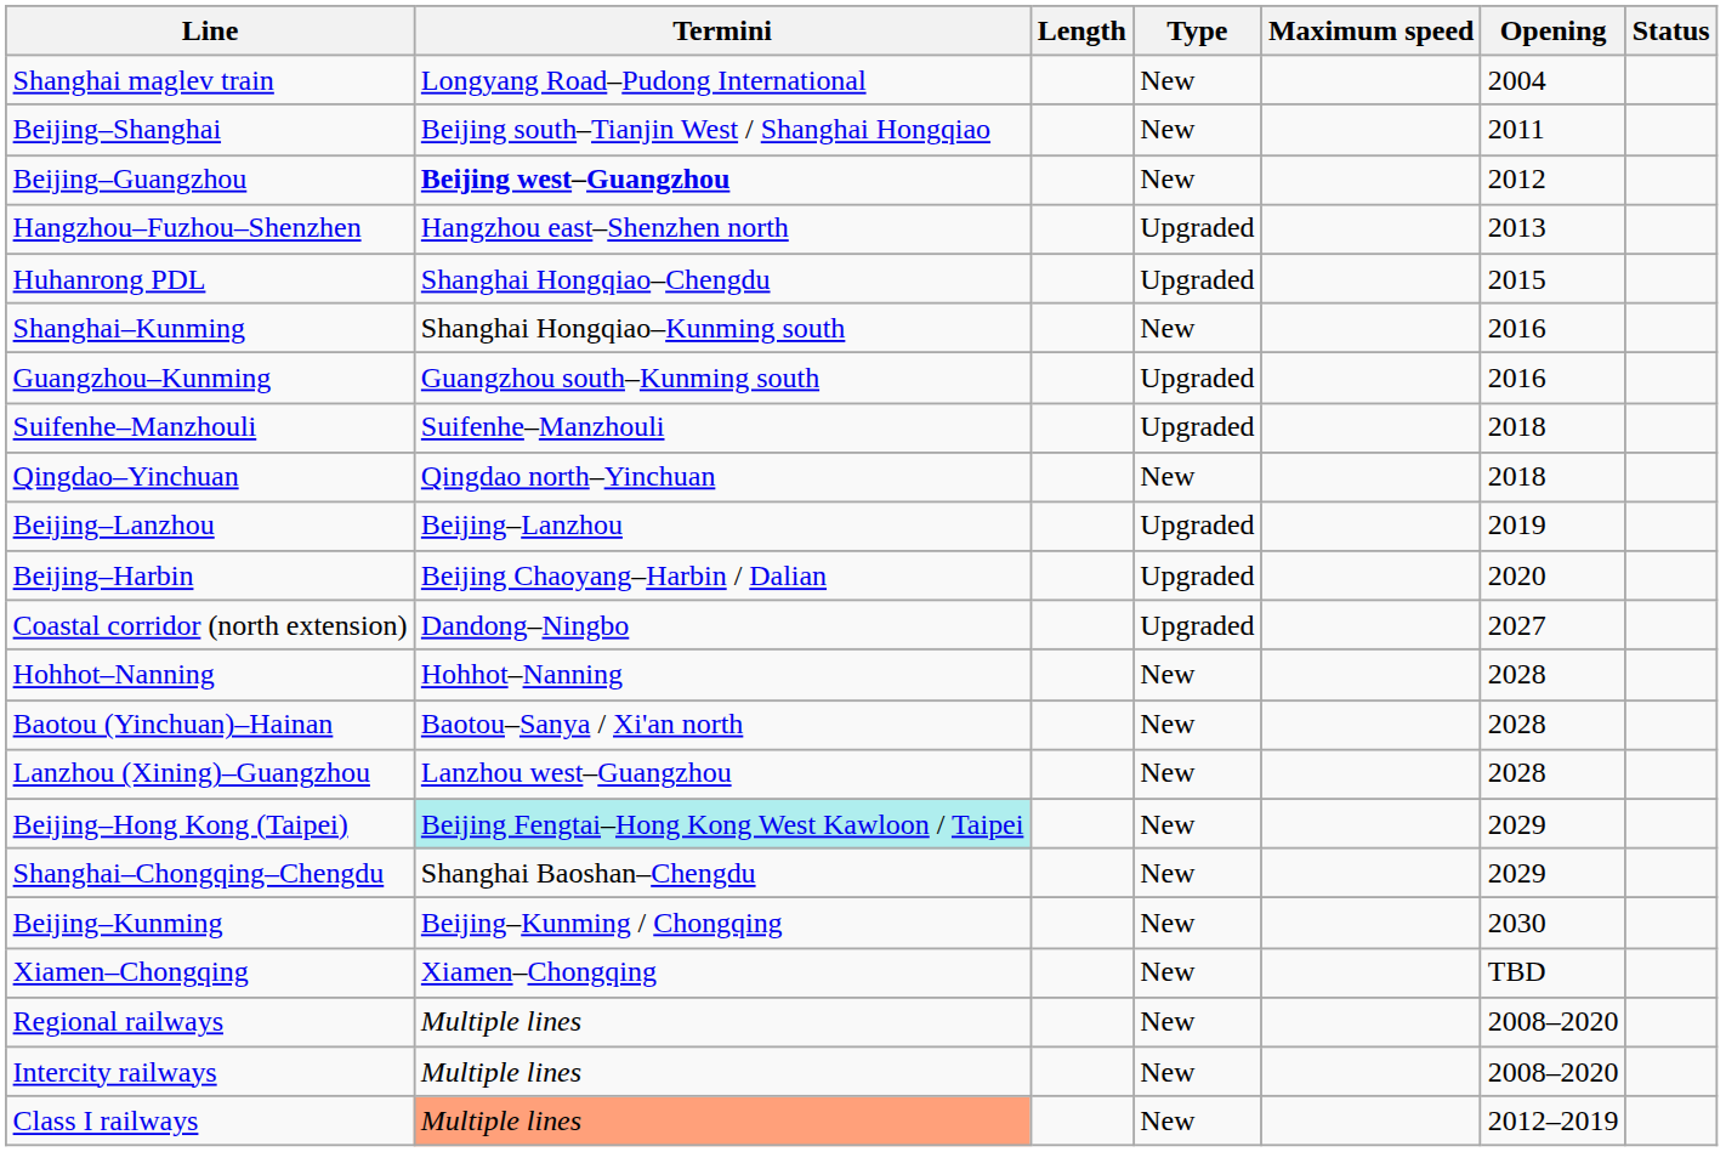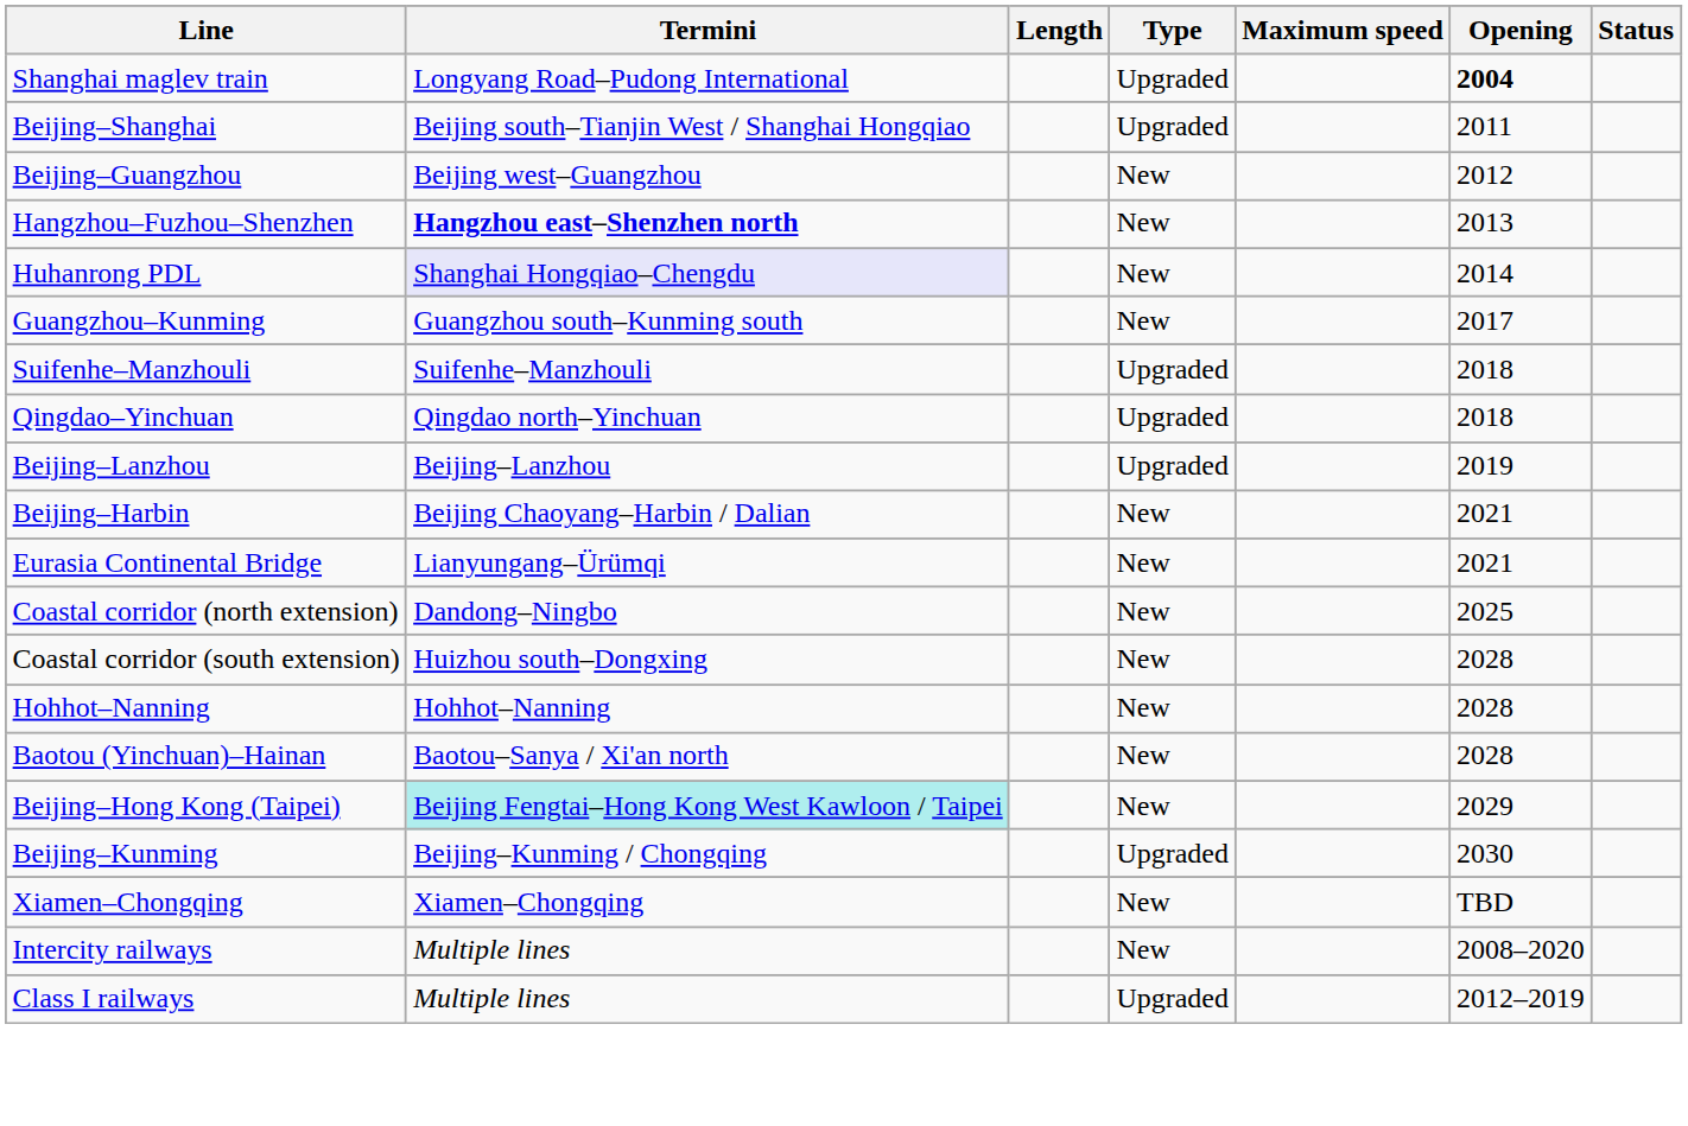Shanghai maglev train | Type: New -> Upgraded
Shanghai maglev train | Opening: normal -> bold
Beijing–Shanghai | Type: New -> Upgraded
Beijing–Guangzhou | Termini: bold -> normal
Hangzhou–Fuzhou–Shenzhen | Termini: normal -> bold
Hangzhou–Fuzhou–Shenzhen | Type: Upgraded -> New
Huhanrong PDL | Termini: no background -> lavender background
Huhanrong PDL | Type: Upgraded -> New
Huhanrong PDL | Opening: 2015 -> 2014
- row: Shanghai–Kunming | Shanghai Hongqiao–Kunming south | New | 2016
Guangzhou–Kunming | Type: Upgraded -> New
Guangzhou–Kunming | Opening: 2016 -> 2017
Qingdao–Yinchuan | Type: New -> Upgraded
Beijing–Harbin | Type: Upgraded -> New
Beijing–Harbin | Opening: 2020 -> 2021
+ row: Eurasia Continental Bridge | Lianyungang–Ürümqi | New | 2021
Coastal corridor (north extension) | Type: Upgraded -> New
Coastal corridor (north extension) | Opening: 2027 -> 2025
+ row: Coastal corridor (south extension) | Huizhou south–Dongxing | New | 2028
- row: Lanzhou (Xining)–Guangzhou | Lanzhou west–Guangzhou | New | 2028
- row: Shanghai–Chongqing–Chengdu | Shanghai Baoshan–Chengdu | New | 2029
Beijing–Kunming | Type: New -> Upgraded
- row: Regional railways | Multiple lines | New | 2008–2020
Class I railways | Termini: lightsalmon background -> no background
Class I railways | Type: New -> Upgraded
